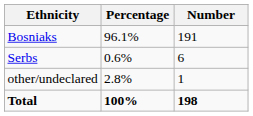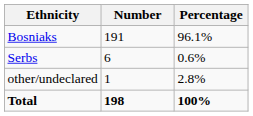columns swapped: Number <-> Percentage
